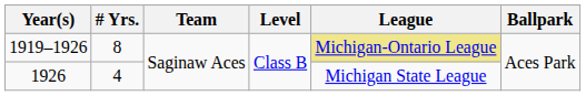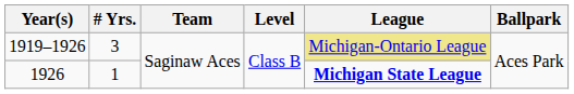1919–1926 | # Yrs.: 8 -> 3
1926 | # Yrs.: 4 -> 1
1926 | League: normal -> bold
